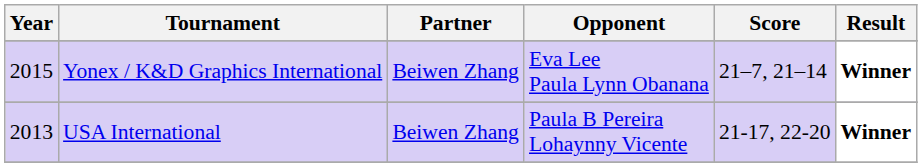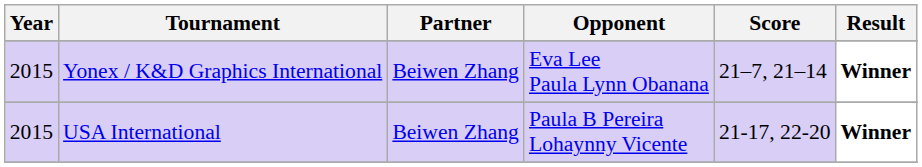USA International | Year: 2013 -> 2015
